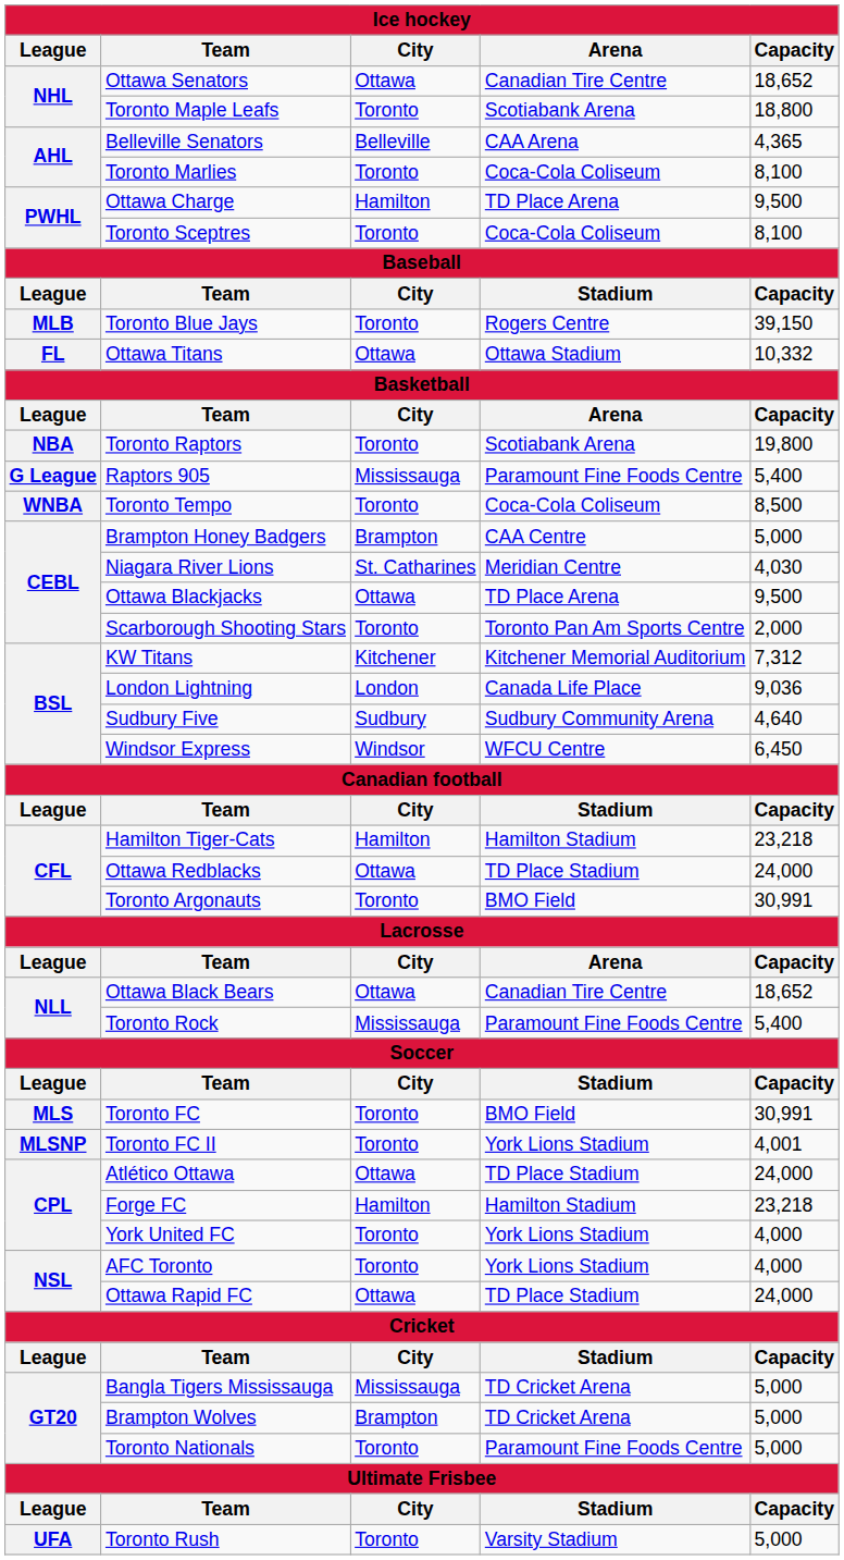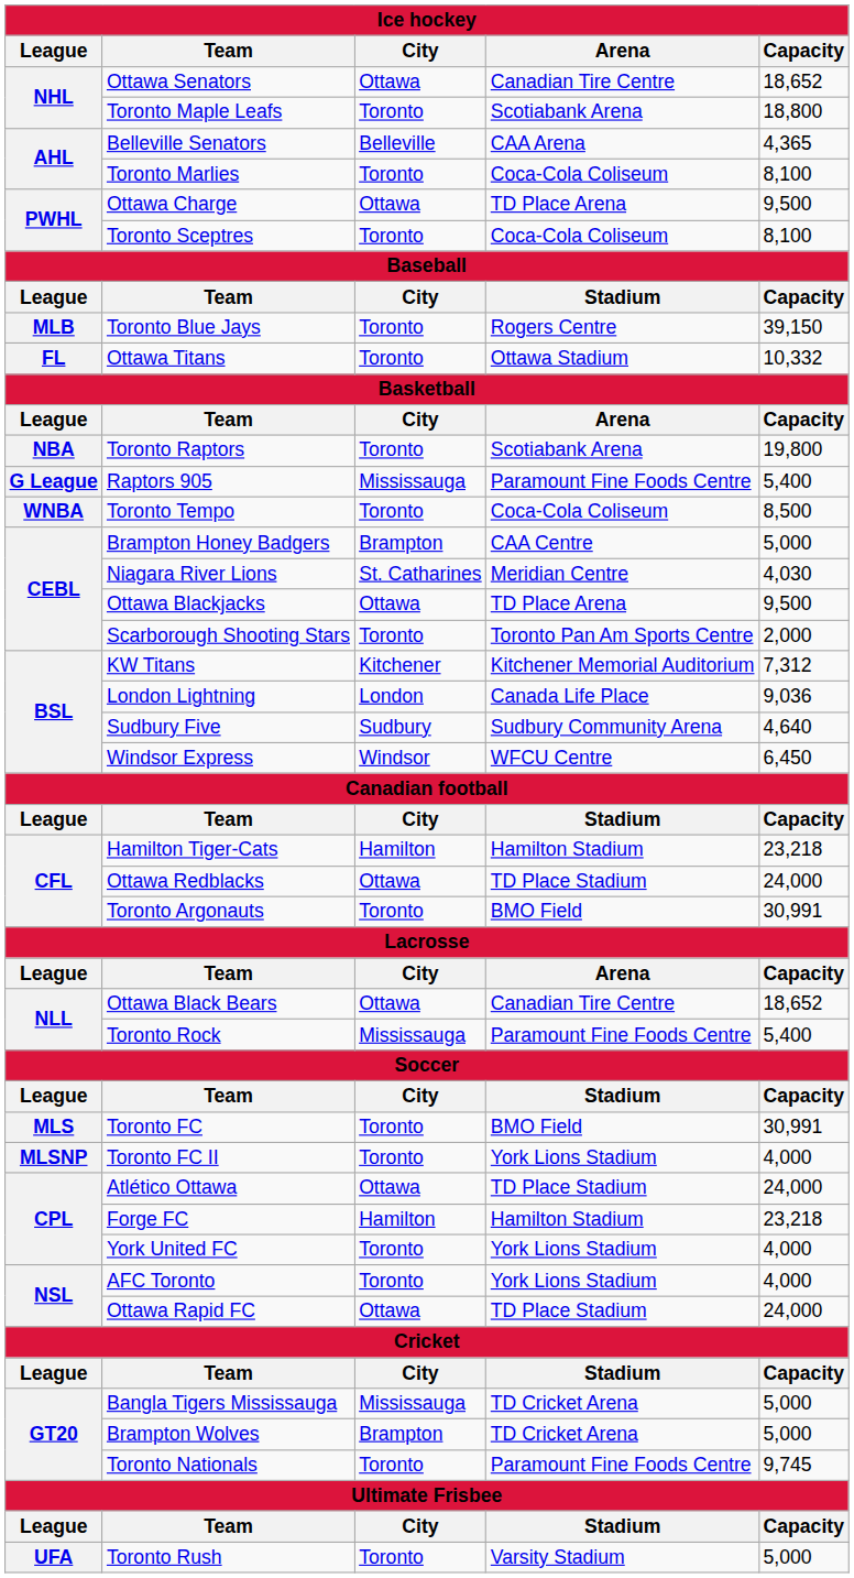Ottawa Charge | City: Hamilton -> Ottawa
Ottawa Titans | City: Ottawa -> Toronto
Toronto FC II | Capacity: 4,001 -> 4,000
Toronto Nationals | Capacity: 5,000 -> 9,745
